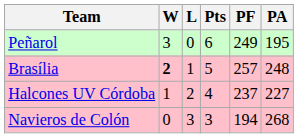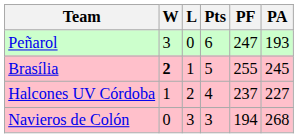Peñarol | PF: 249 -> 247
Peñarol | PA: 195 -> 193
Brasília | PF: 257 -> 255
Brasília | PA: 248 -> 245
